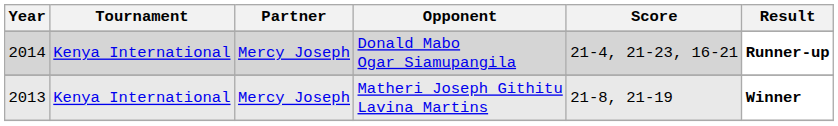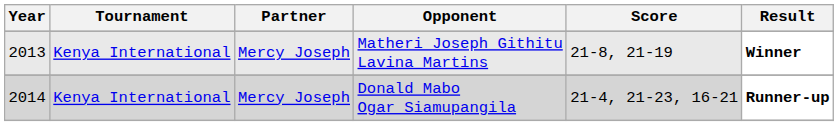rows swapped: Donald Mabo Ogar Siamupangila <-> Matheri Joseph Githitu Lavina Martins
